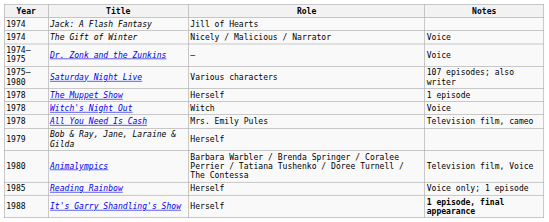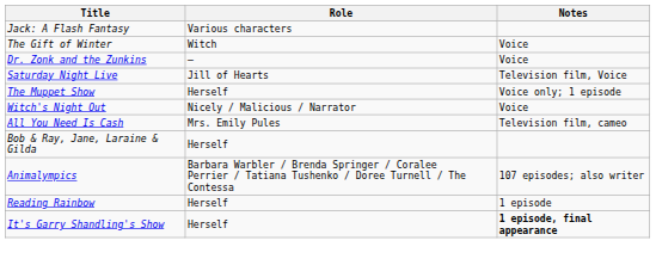- column: Year | 1974 | 1974 | 1974–1975 | 1975–1980 | 1978 | 1978 | 1978 | 1979 | 1980 | 1985 | 1988
Jack: A Flash Fantasy | Role: Jill of Hearts -> Various characters
The Gift of Winter | Role: Nicely / Malicious / Narrator -> Witch
Saturday Night Live | Role: Various characters -> Jill of Hearts
Saturday Night Live | Notes: 107 episodes; also writer -> Television film, Voice
The Muppet Show | Notes: 1 episode -> Voice only; 1 episode
Witch's Night Out | Role: Witch -> Nicely / Malicious / Narrator
Animalympics | Notes: Television film, Voice -> 107 episodes; also writer
Reading Rainbow | Notes: Voice only; 1 episode -> 1 episode
